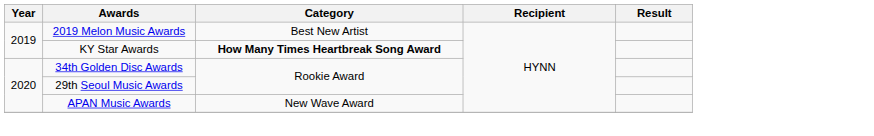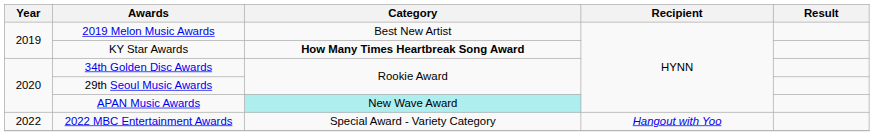APAN Music Awards | Category: no background -> paleturquoise background
+ row: 2022 | 2022 MBC Entertainment Awards | Special Award - Variety Category | Hangout with Yoo
